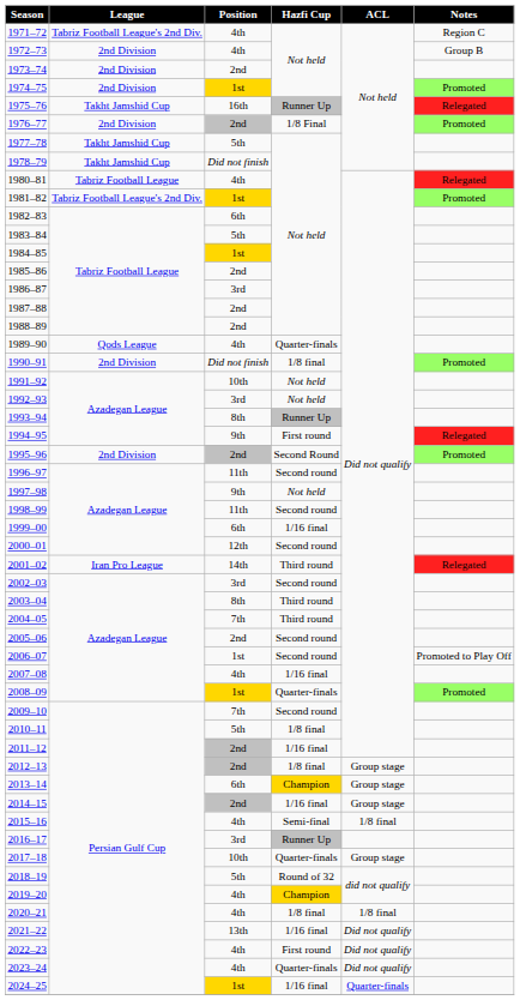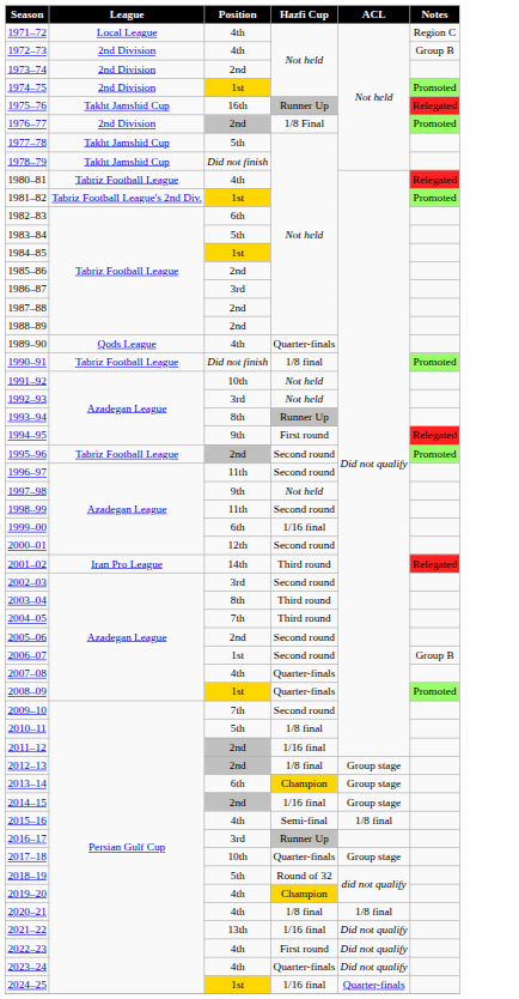1971–72 | League: Tabriz Football League's 2nd Div. -> Local League
1990–91 | League: 2nd Division -> Tabriz Football League
1995–96 | League: 2nd Division -> Tabriz Football League
1995–96 | Hazfi Cup: Second Round -> Second round
2006–07 | Notes: Promoted to Play Off -> Group B
2007–08 | Hazfi Cup: 1/16 final -> Quarter-finals
